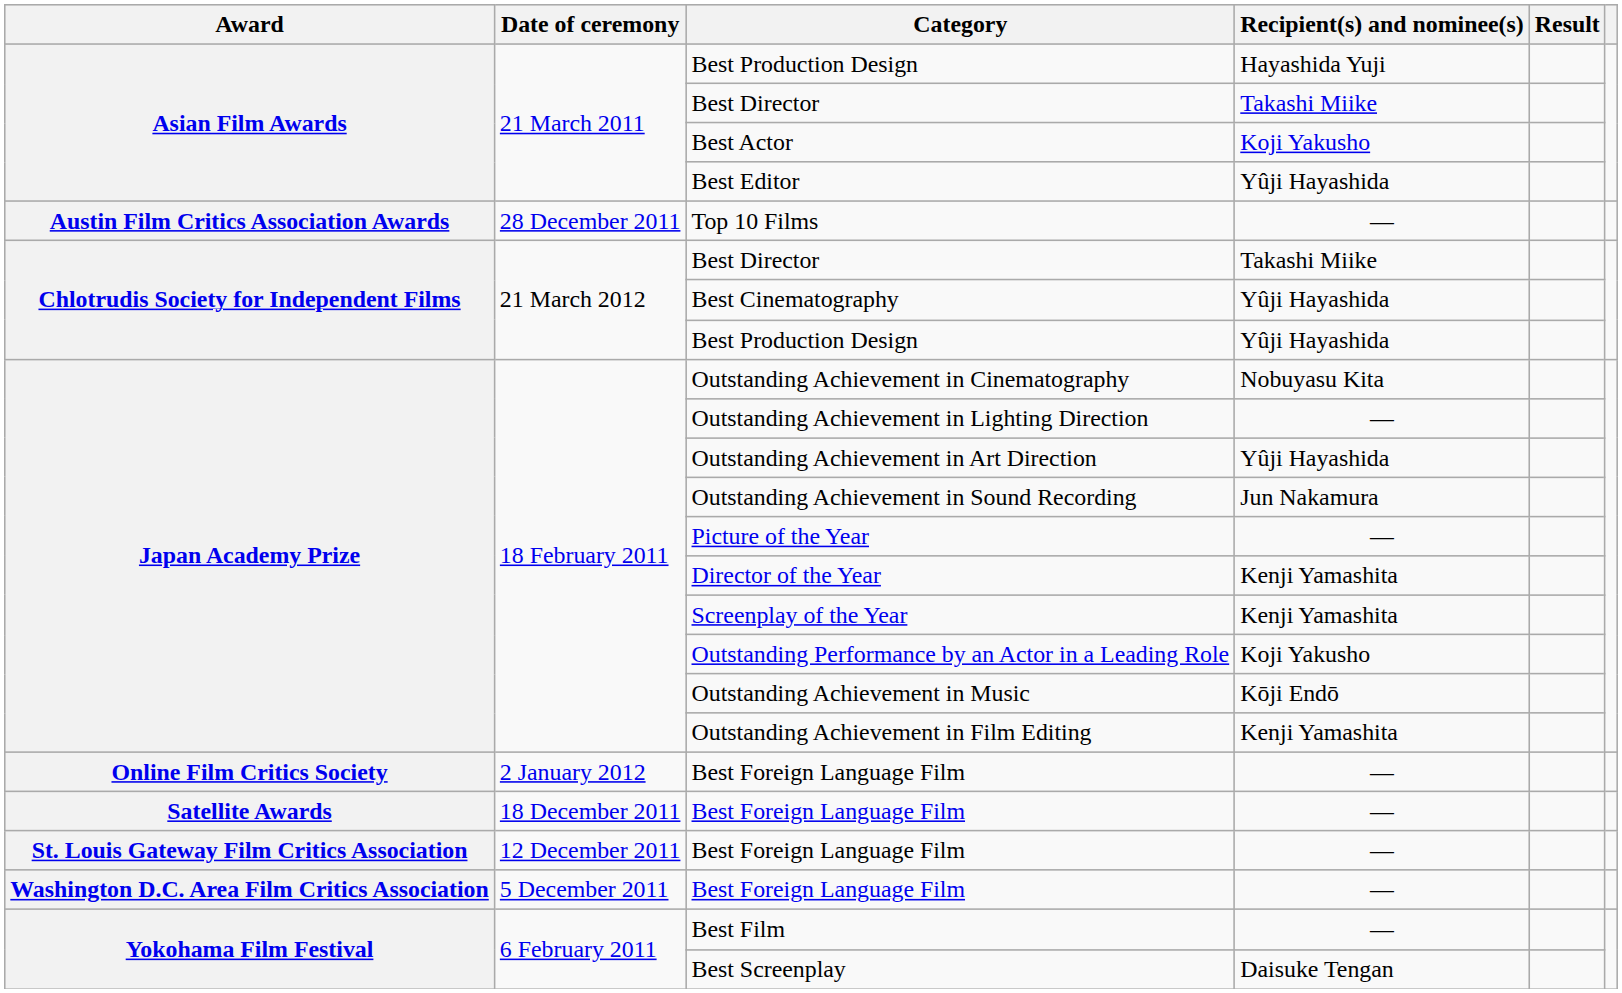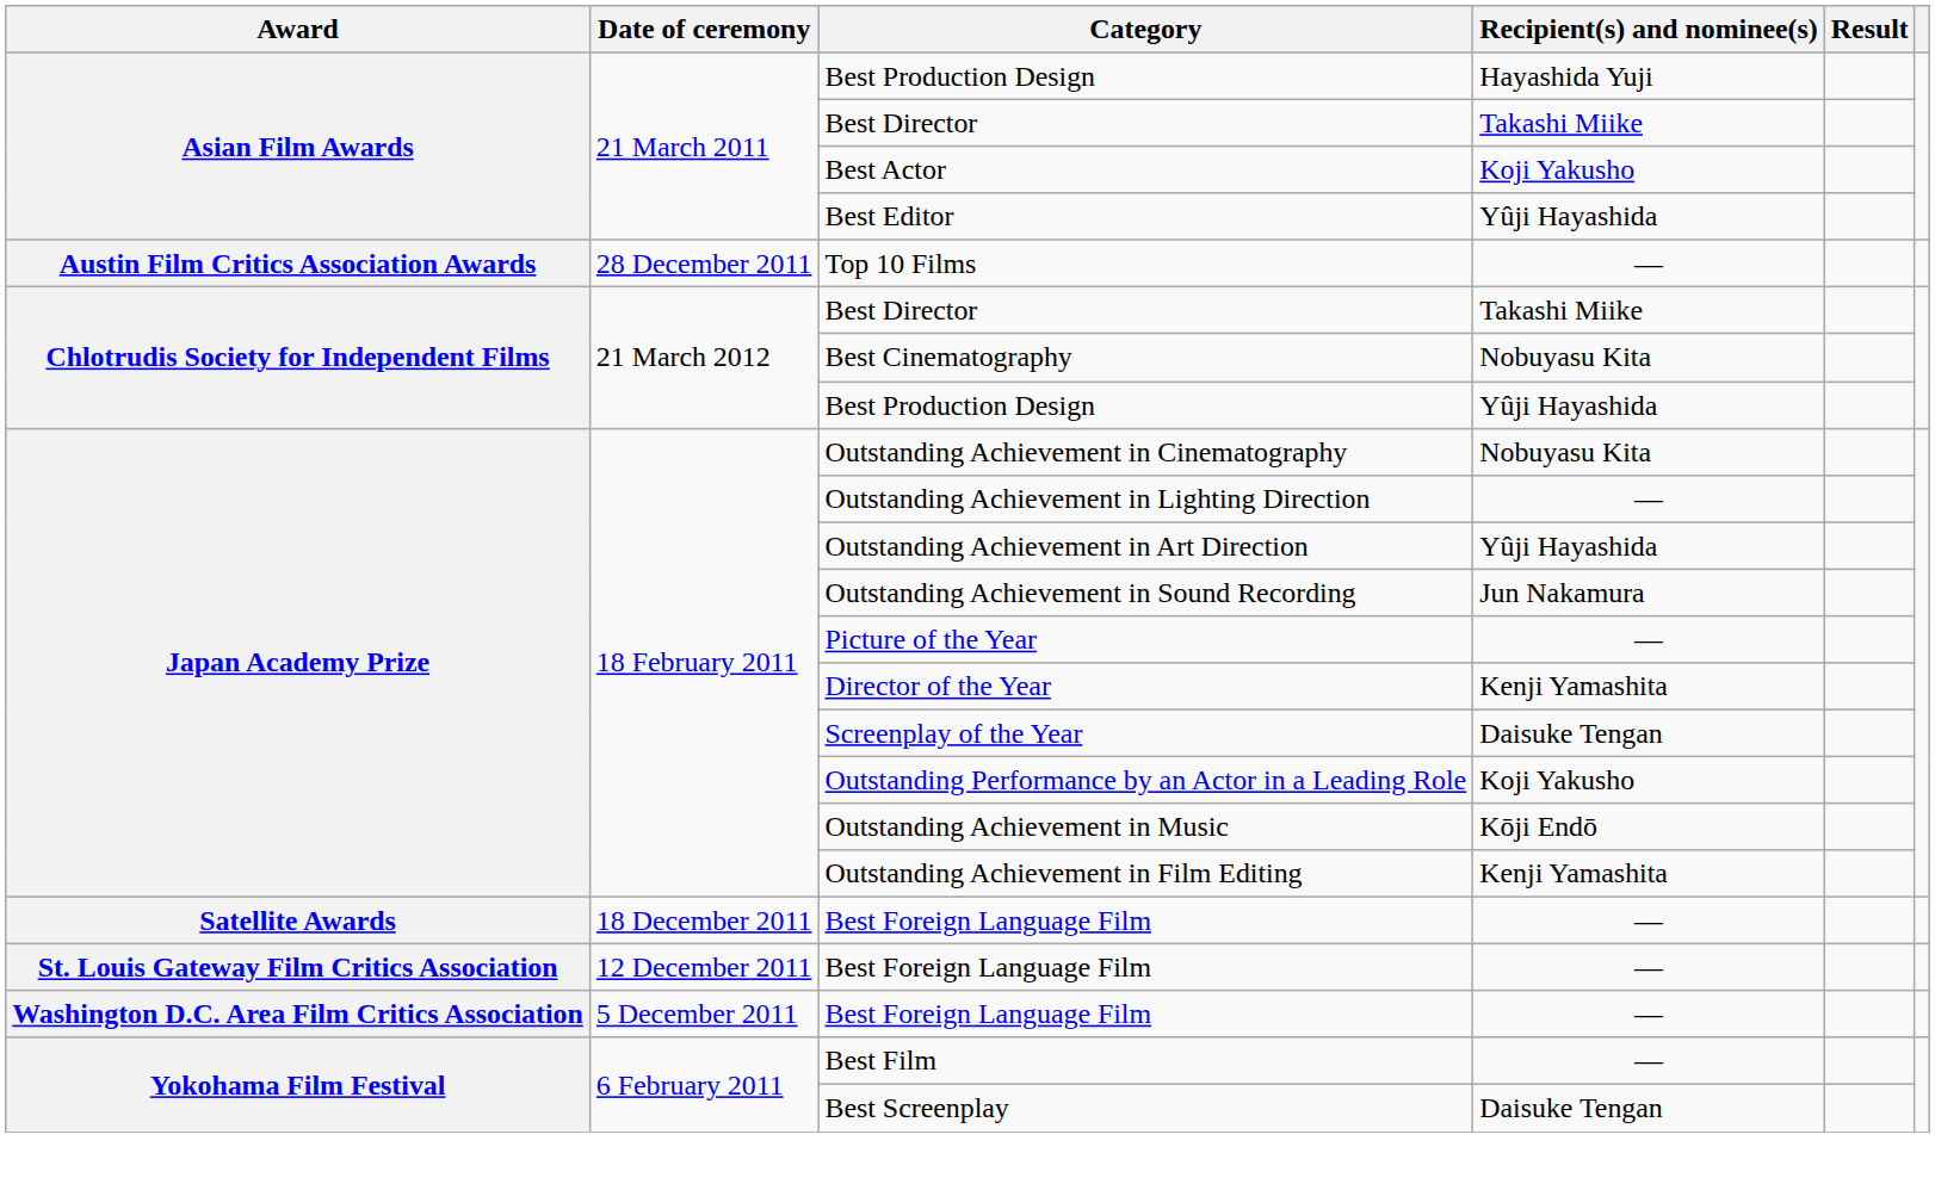Best Cinematography | Recipient(s) and nominee(s): Yûji Hayashida -> Nobuyasu Kita
Screenplay of the Year | Recipient(s) and nominee(s): Kenji Yamashita -> Daisuke Tengan
- row: Online Film Critics Society | 2 January 2012 | Best Foreign Language Film | —
